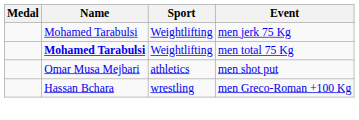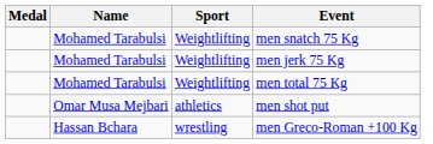+ row: Mohamed Tarabulsi | Weightlifting | men snatch 75 Kg
men total 75 Kg | Name: bold -> normal
